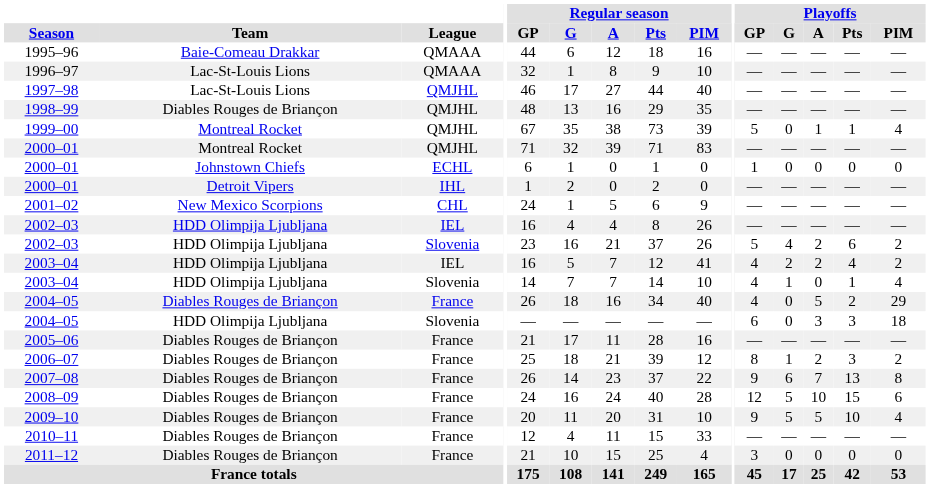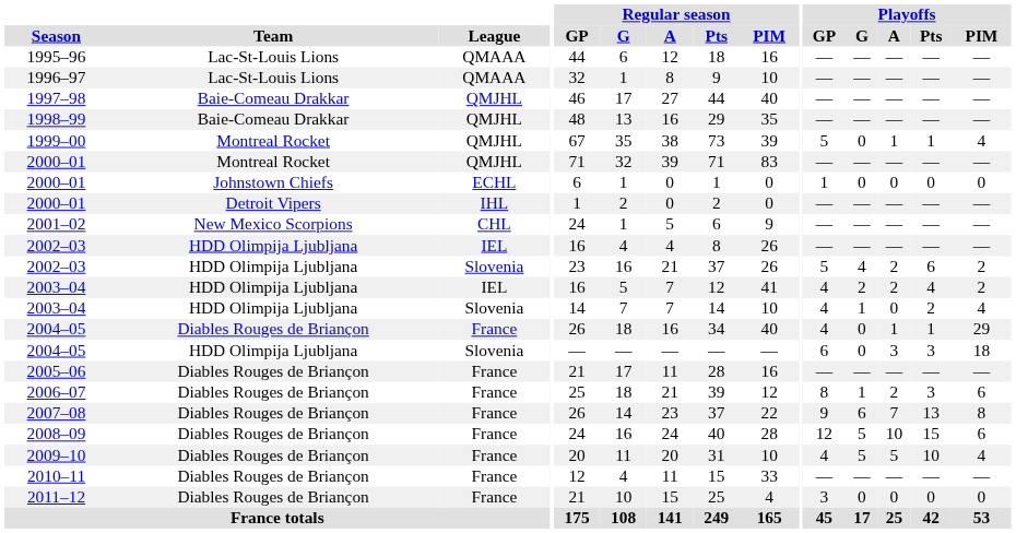1995–96 | Team: Baie-Comeau Drakkar -> Lac-St-Louis Lions
1997–98 | Team: Lac-St-Louis Lions -> Baie-Comeau Drakkar
1998–99 | Team: Diables Rouges de Briançon -> Baie-Comeau Drakkar
2003–04 / Slovenia | Playoffs / Pts: 1 -> 2
2004–05 / France | Playoffs / A: 5 -> 1
2004–05 / France | Playoffs / Pts: 2 -> 1
2006–07 | Playoffs / PIM: 2 -> 6
2009–10 | Playoffs / GP: 9 -> 4
